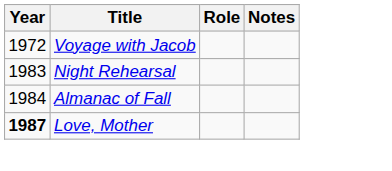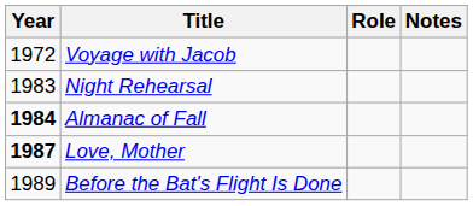Almanac of Fall | Year: normal -> bold
+ row: 1989 | Before the Bat's Flight Is Done
